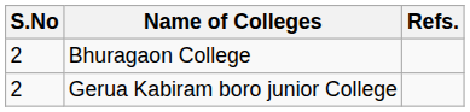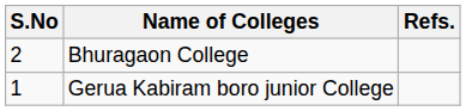Gerua Kabiram boro junior College | S.No: 2 -> 1
